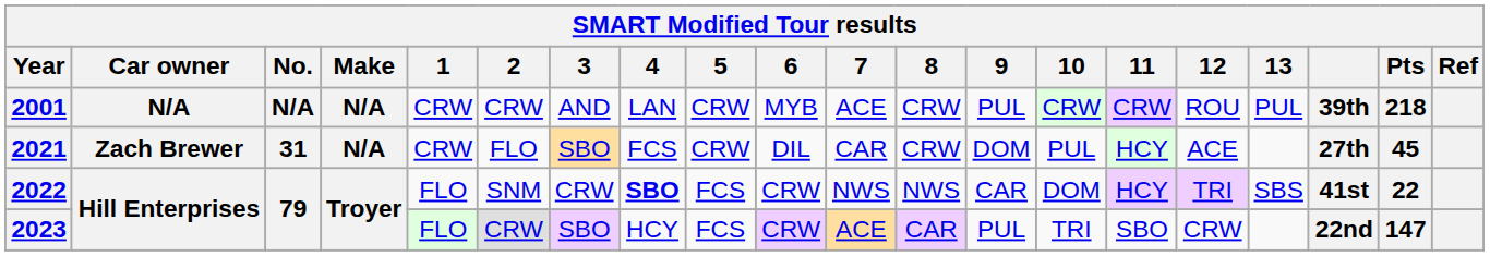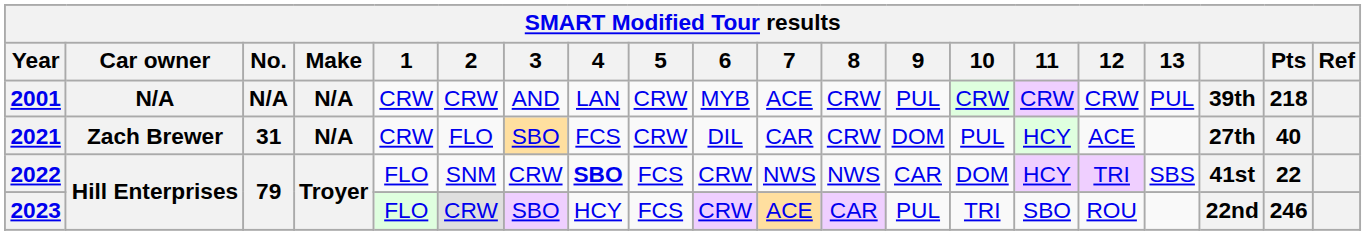2001 | 12: ROU -> CRW
2021 | Pts: 45 -> 40
2023 | 12: CRW -> ROU
2023 | Pts: 147 -> 246
